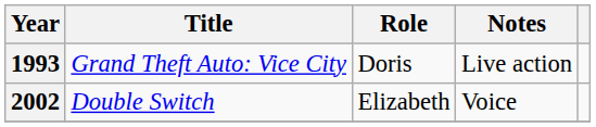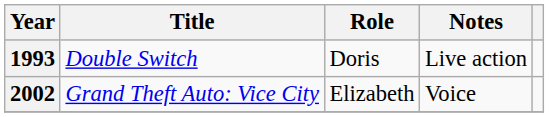1993 | Title: Grand Theft Auto: Vice City -> Double Switch
2002 | Title: Double Switch -> Grand Theft Auto: Vice City
